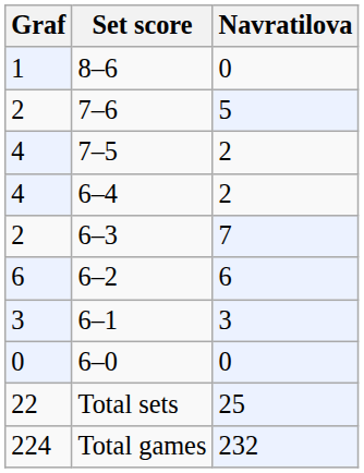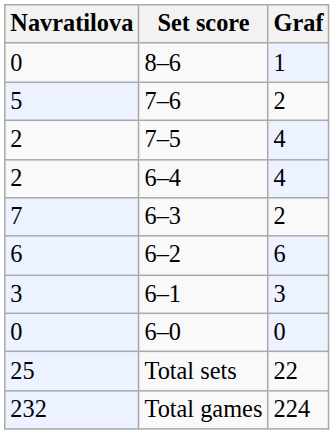columns swapped: Graf <-> Navratilova
